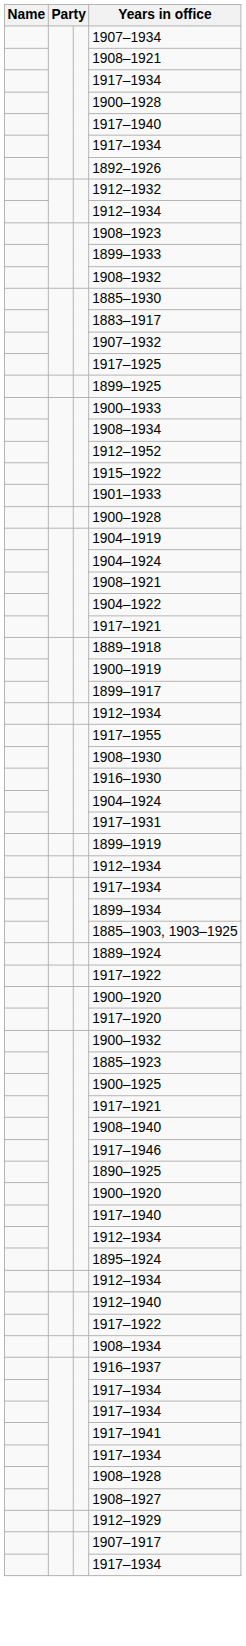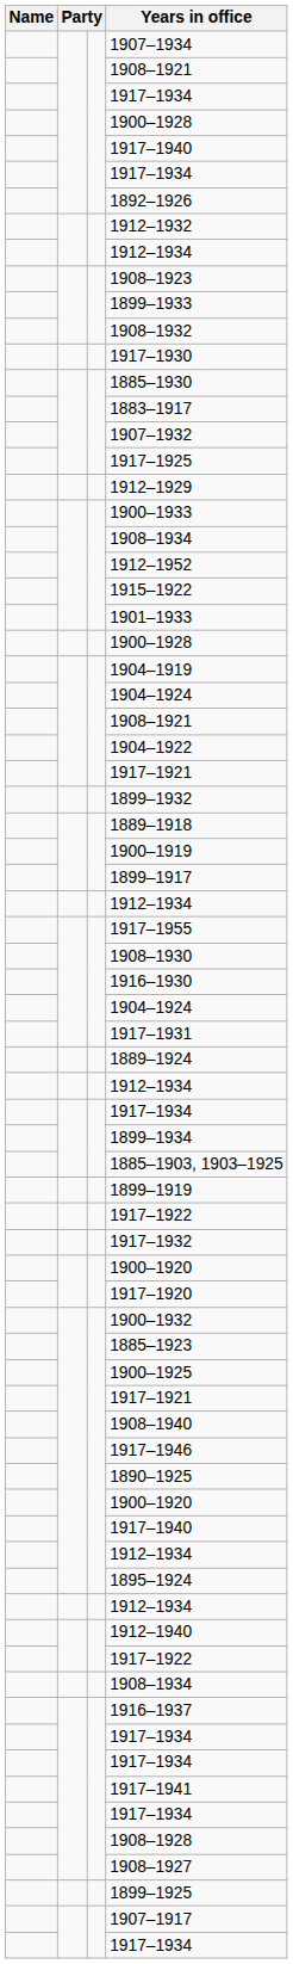+ row: 1917–1930
rows swapped: 1912–1929 <-> 1899–1925
+ row: 1899–1932
rows swapped: 1889–1924 <-> 1899–1919
+ row: 1917–1932
